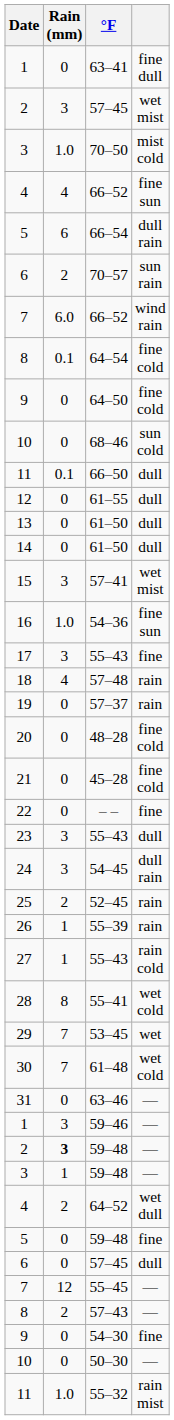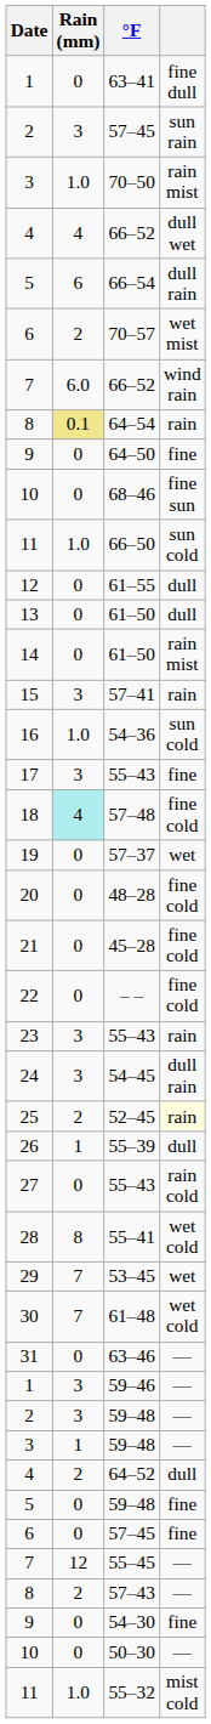2 / 57–45 | column 4: wet mist -> sun rain
70–50 | column 4: mist cold -> rain mist
4 / 66–52 | column 4: fine sun -> dull wet
70–57 | column 4: sun rain -> wet mist
64–54 | Rain (mm): no background -> khaki background
64–54 | column 4: fine cold -> rain
64–50 | column 4: fine cold -> fine
68–46 | column 4: sun cold -> fine sun
66–50 | Rain (mm): 0.1 -> 1.0
66–50 | column 4: dull -> sun cold
14 / 61–50 | column 4: dull -> rain mist
57–41 | column 4: wet mist -> rain
54–36 | column 4: fine sun -> sun cold
57–48 | Rain (mm): no background -> paleturquoise background
57–48 | column 4: rain -> fine cold
57–37 | column 4: rain -> wet
– – | column 4: fine -> fine cold
23 / 55–43 | column 4: dull -> rain
52–45 | column 4: no background -> lightyellow background
55–39 | column 4: rain -> dull
27 / 55–43 | Rain (mm): 1 -> 0
2 / 59–48 | Rain (mm): bold -> normal
64–52 | column 4: wet dull -> dull
6 / 57–45 | column 4: dull -> fine
55–32 | column 4: rain mist -> mist cold
